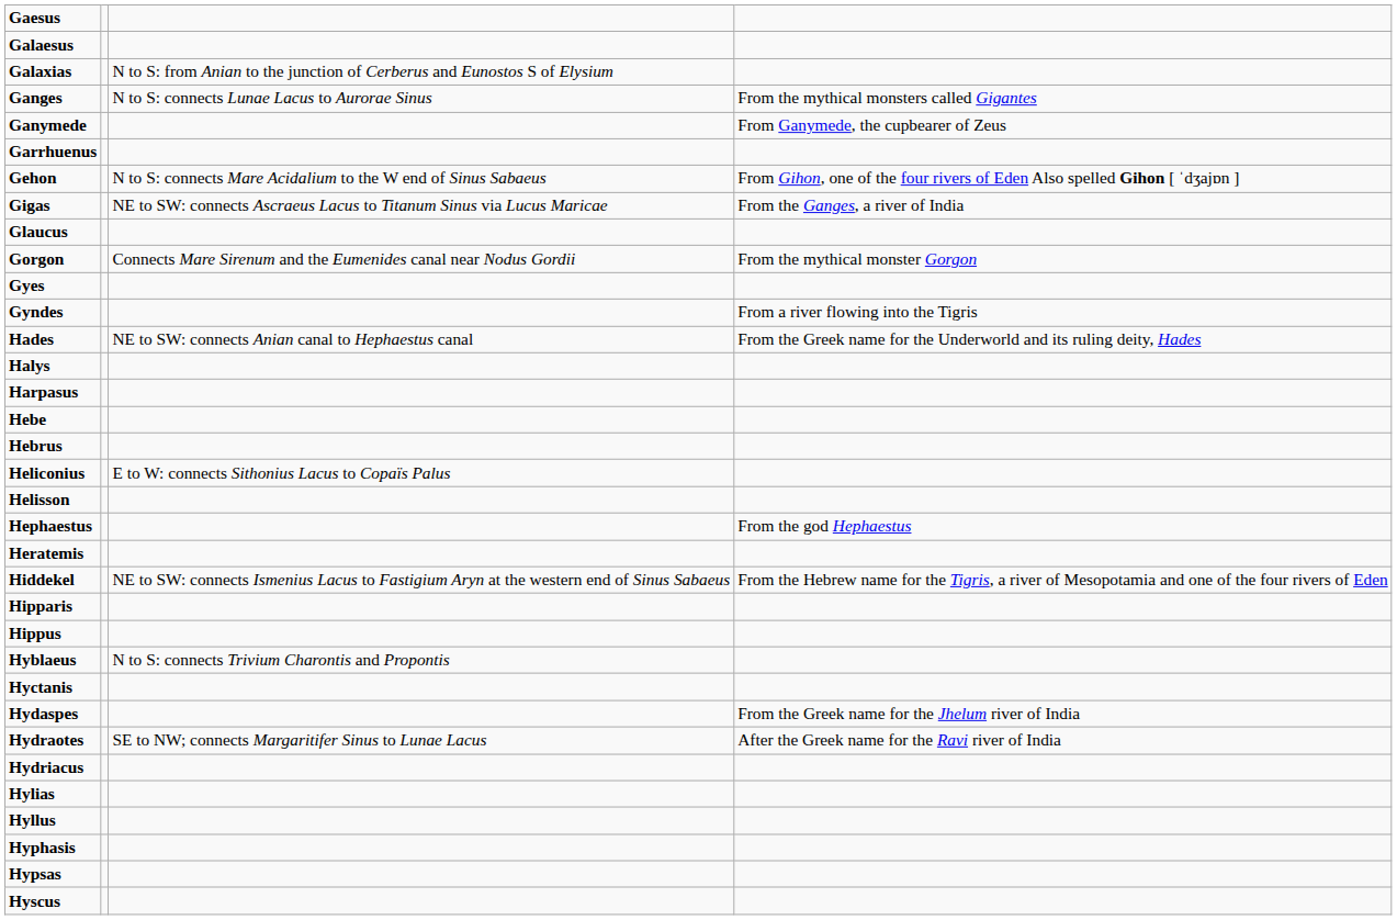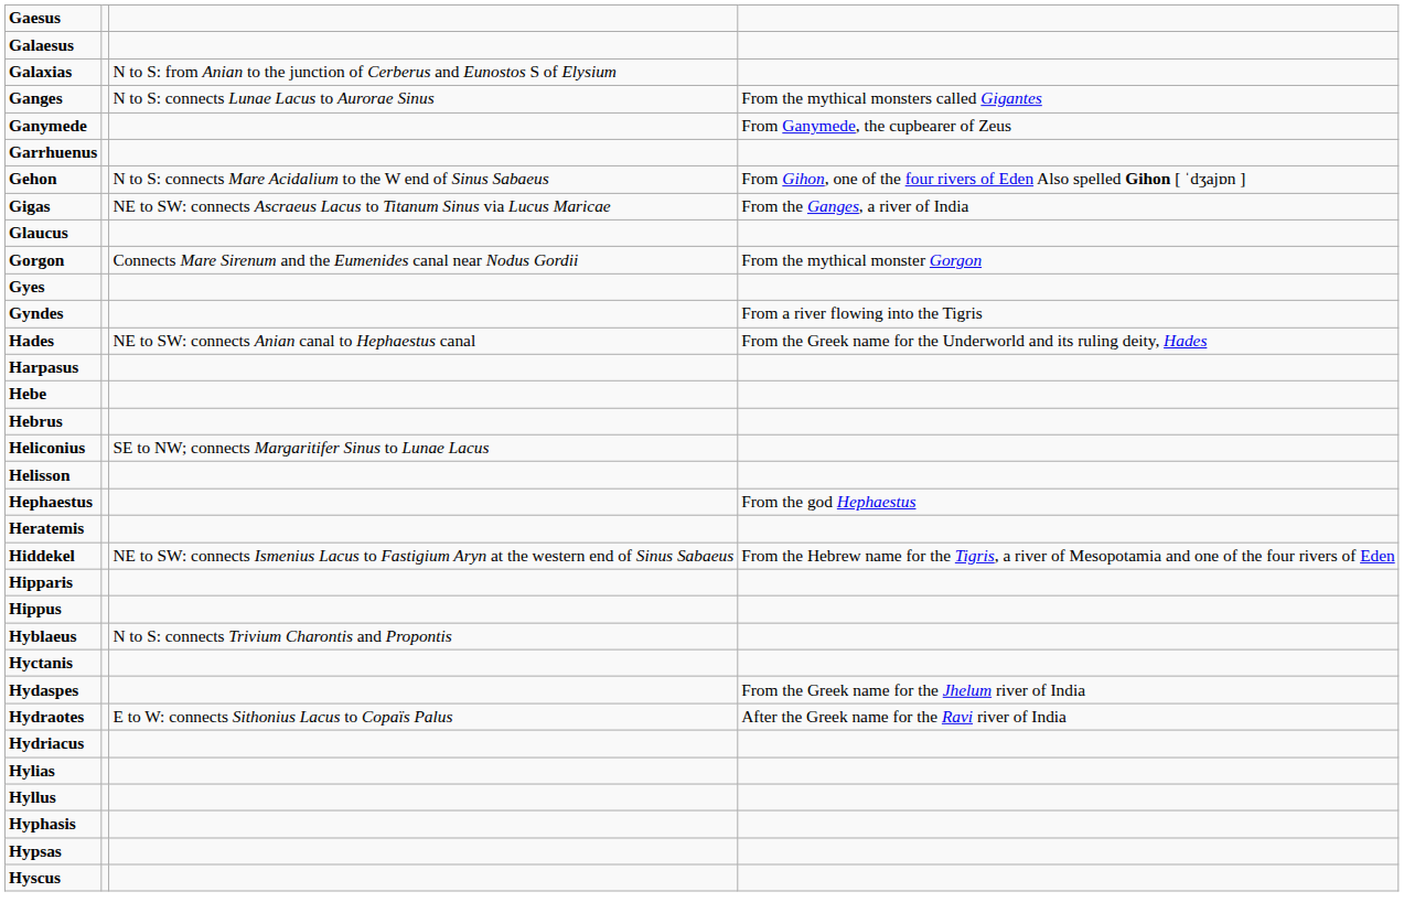- row: Halys
Heliconius | column 3: E to W: connects Sithonius Lacus to Copaïs Palus -> SE to NW; connects Margaritifer Sinus to Lunae Lacus
Hydraotes | column 3: SE to NW; connects Margaritifer Sinus to Lunae Lacus -> E to W: connects Sithonius Lacus to Copaïs Palus
